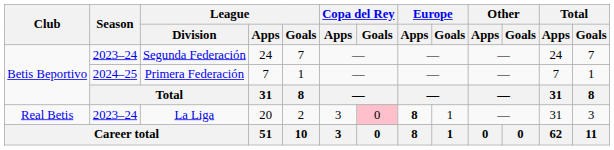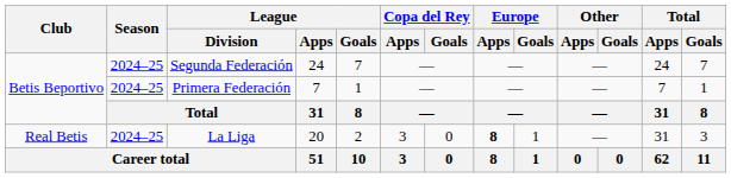Segunda Federación | Season: 2023–24 -> 2024–25
La Liga | Season: 2023–24 -> 2024–25
La Liga | Copa del Rey / Goals: pink background -> no background
